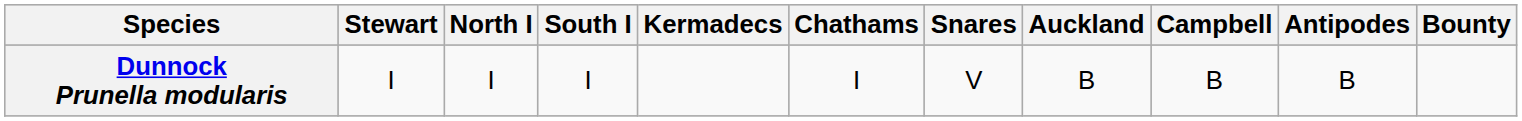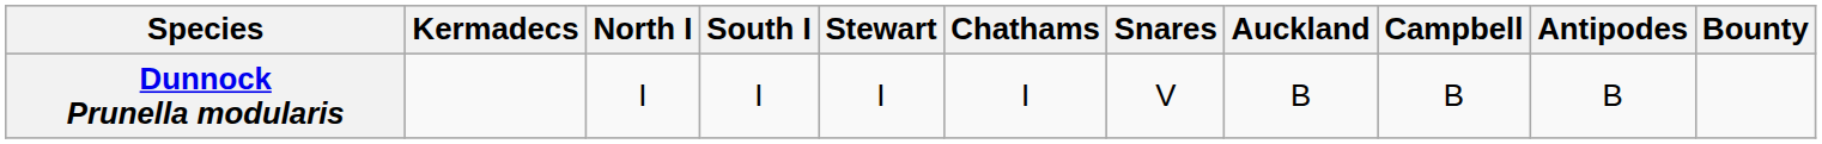columns swapped: Kermadecs <-> Stewart
